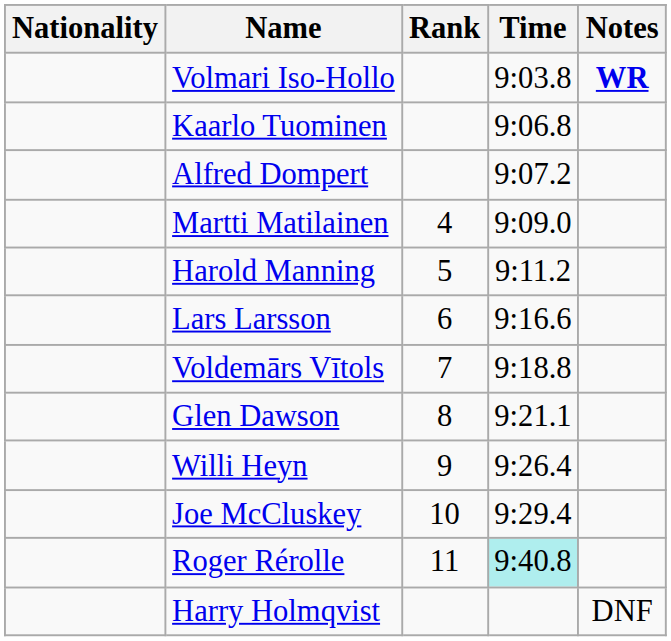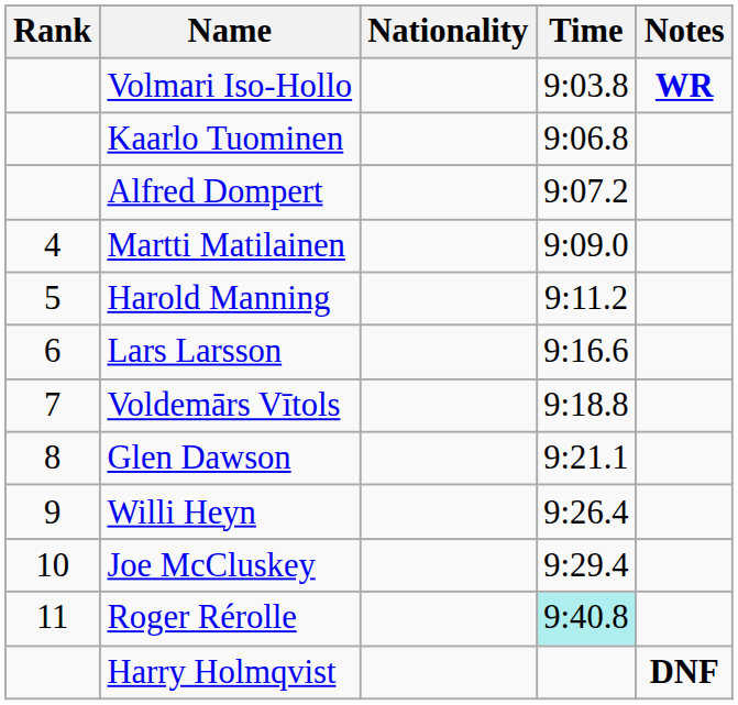columns swapped: Rank <-> Nationality
Harry Holmqvist | Notes: normal -> bold
